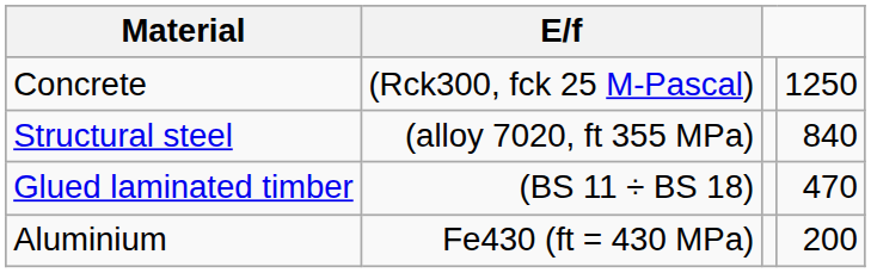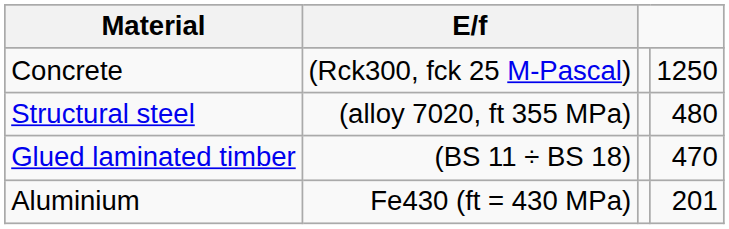Structural steel | column 4: 840 -> 480
Aluminium | column 4: 200 -> 201
